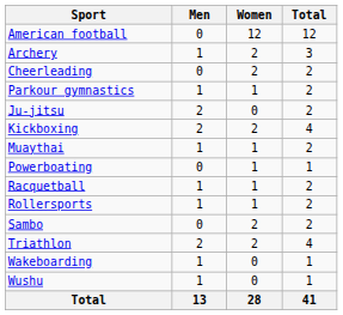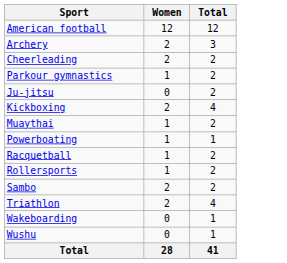- column: Men | 0 | 1 | 0 | 1 | 2 | 2 | 1 | 0 | 1 | 1 | 0 | 2 | 1 | 1 | 13
